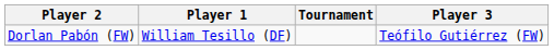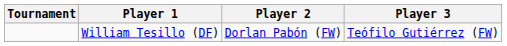columns swapped: Tournament <-> Player 2
